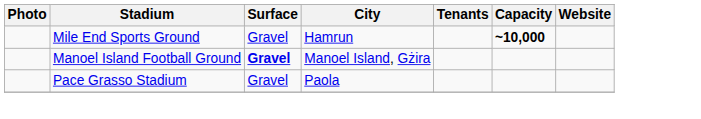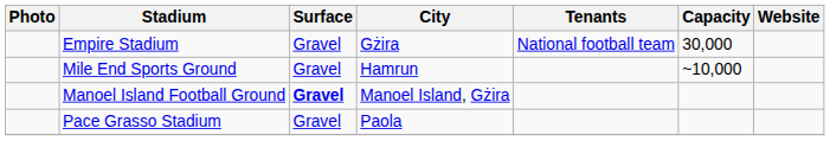+ row: Empire Stadium | Gravel | Gżira | National football team | 30,000
Mile End Sports Ground | Capacity: bold -> normal
